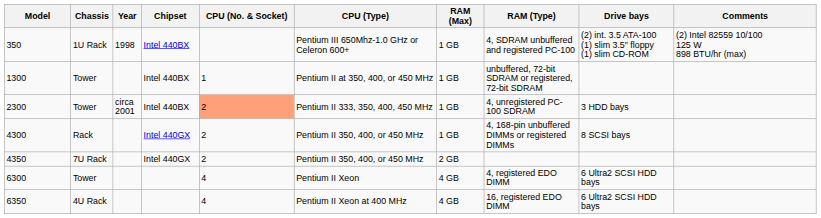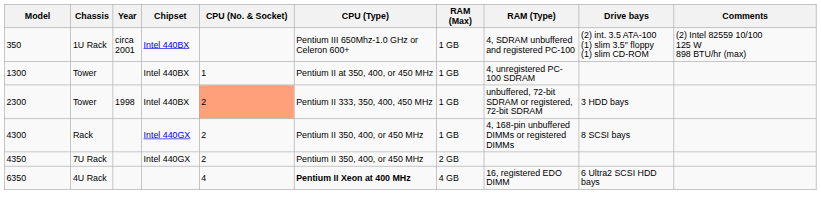350 | Year: 1998 -> circa 2001
1300 | RAM (Type): unbuffered, 72-bit SDRAM or registered, 72-bit SDRAM -> 4, unregistered PC-100 SDRAM
2300 | Year: circa 2001 -> 1998
2300 | RAM (Type): 4, unregistered PC-100 SDRAM -> unbuffered, 72-bit SDRAM or registered, 72-bit SDRAM
- row: 6300 | Tower | 4 | Pentium II Xeon | 4 GB | 4, registered EDO DIMM | 6 Ultra2 SCSI HDD bays
6350 | CPU (Type): normal -> bold
